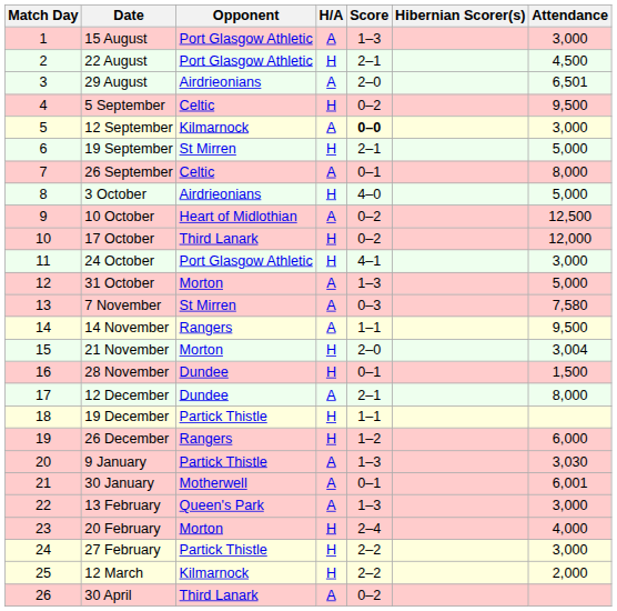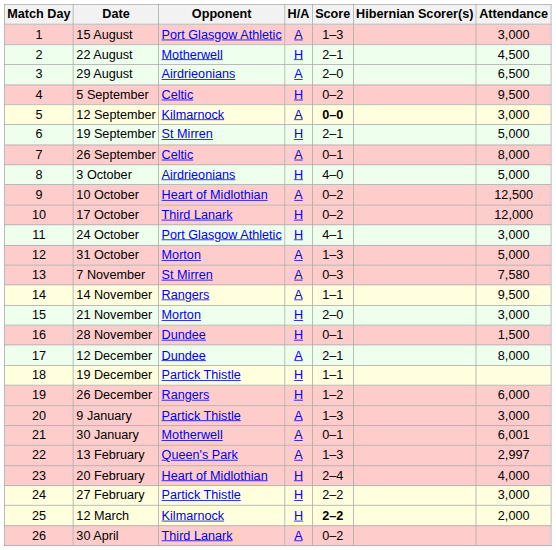22 August | Opponent: Port Glasgow Athletic -> Motherwell
29 August | Attendance: 6,501 -> 6,500
21 November | Attendance: 3,004 -> 3,000
9 January | Attendance: 3,030 -> 3,000
13 February | Attendance: 3,000 -> 2,997
20 February | Opponent: Morton -> Heart of Midlothian
12 March | Score: normal -> bold
